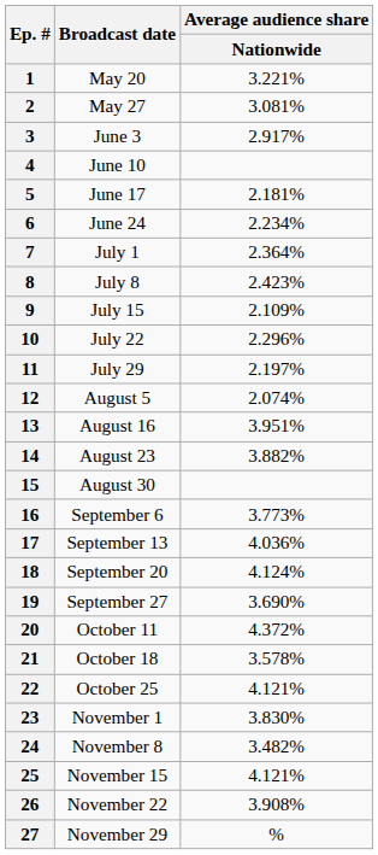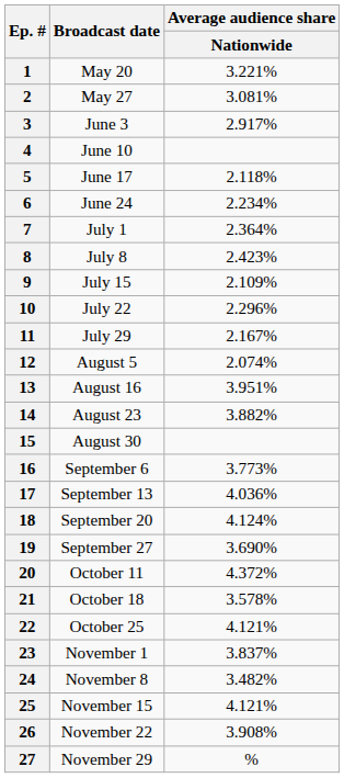5 | Average audience share / Nationwide: 2.181% -> 2.118%
11 | Average audience share / Nationwide: 2.197% -> 2.167%
23 | Average audience share / Nationwide: 3.830% -> 3.837%
